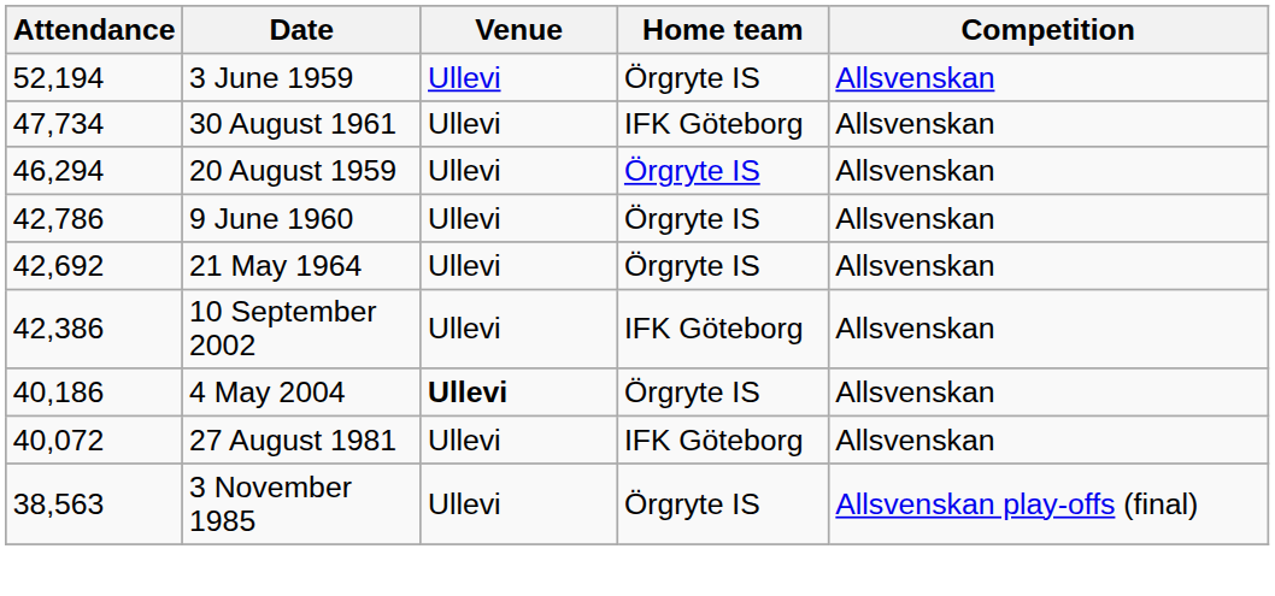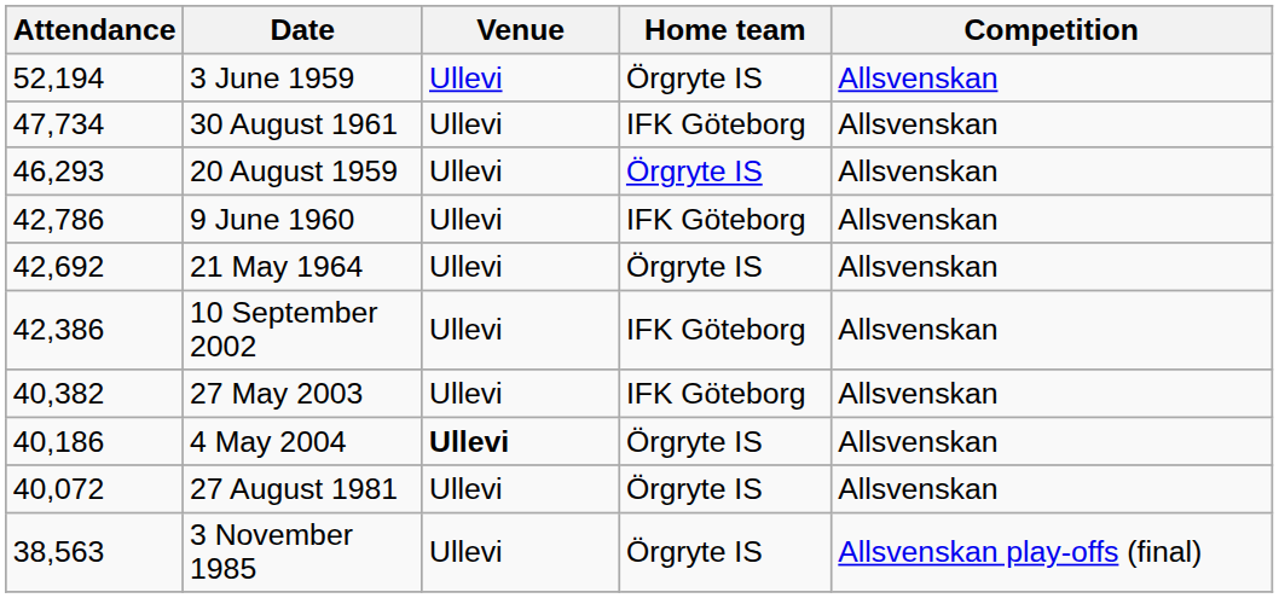20 August 1959 | Attendance: 46,294 -> 46,293
9 June 1960 | Home team: Örgryte IS -> IFK Göteborg
+ row: 40,382 | 27 May 2003 | Ullevi | IFK Göteborg | Allsvenskan
27 August 1981 | Home team: IFK Göteborg -> Örgryte IS
